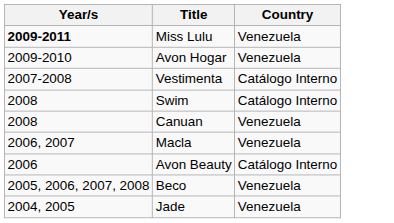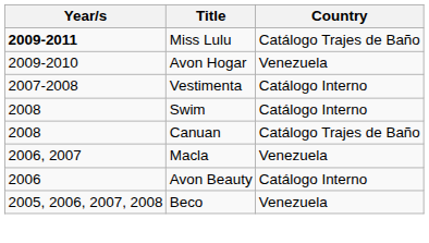Miss Lulu | Country: Venezuela -> Catálogo Trajes de Baño
Canuan | Country: Venezuela -> Catálogo Trajes de Baño
- row: 2004, 2005 | Jade | Venezuela
